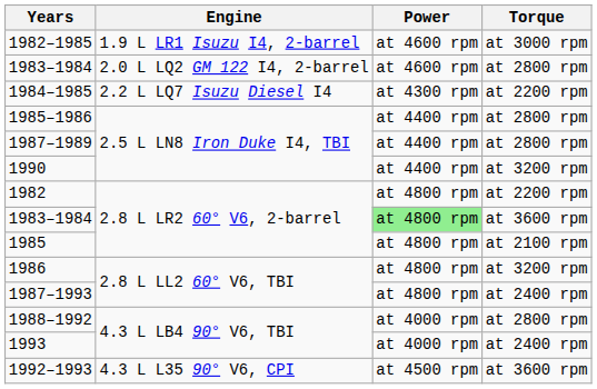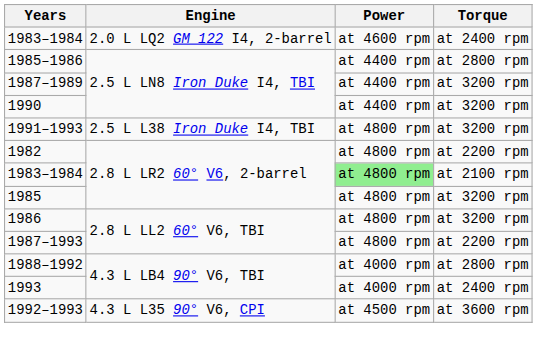- row: 1982–1985 | 1.9 L LR1 Isuzu I4, 2-barrel | at 4600 rpm | at 3000 rpm
1983–1984 / 2.0 L LQ2 GM 122 I4, 2-barrel | Torque: at 2800 rpm -> at 2400 rpm
- row: 1984–1985 | 2.2 L LQ7 Isuzu Diesel I4 | at 4300 rpm | at 2200 rpm
1987–1989 | Torque: at 2800 rpm -> at 3200 rpm
+ row: 1991–1993 | 2.5 L L38 Iron Duke I4, TBI | at 4800 rpm | at 3200 rpm
1983–1984 / 2.8 L LR2 60° V6, 2-barrel | Torque: at 3600 rpm -> at 2100 rpm
1985 | Torque: at 2100 rpm -> at 3200 rpm
1987–1993 | Torque: at 2400 rpm -> at 2200 rpm
